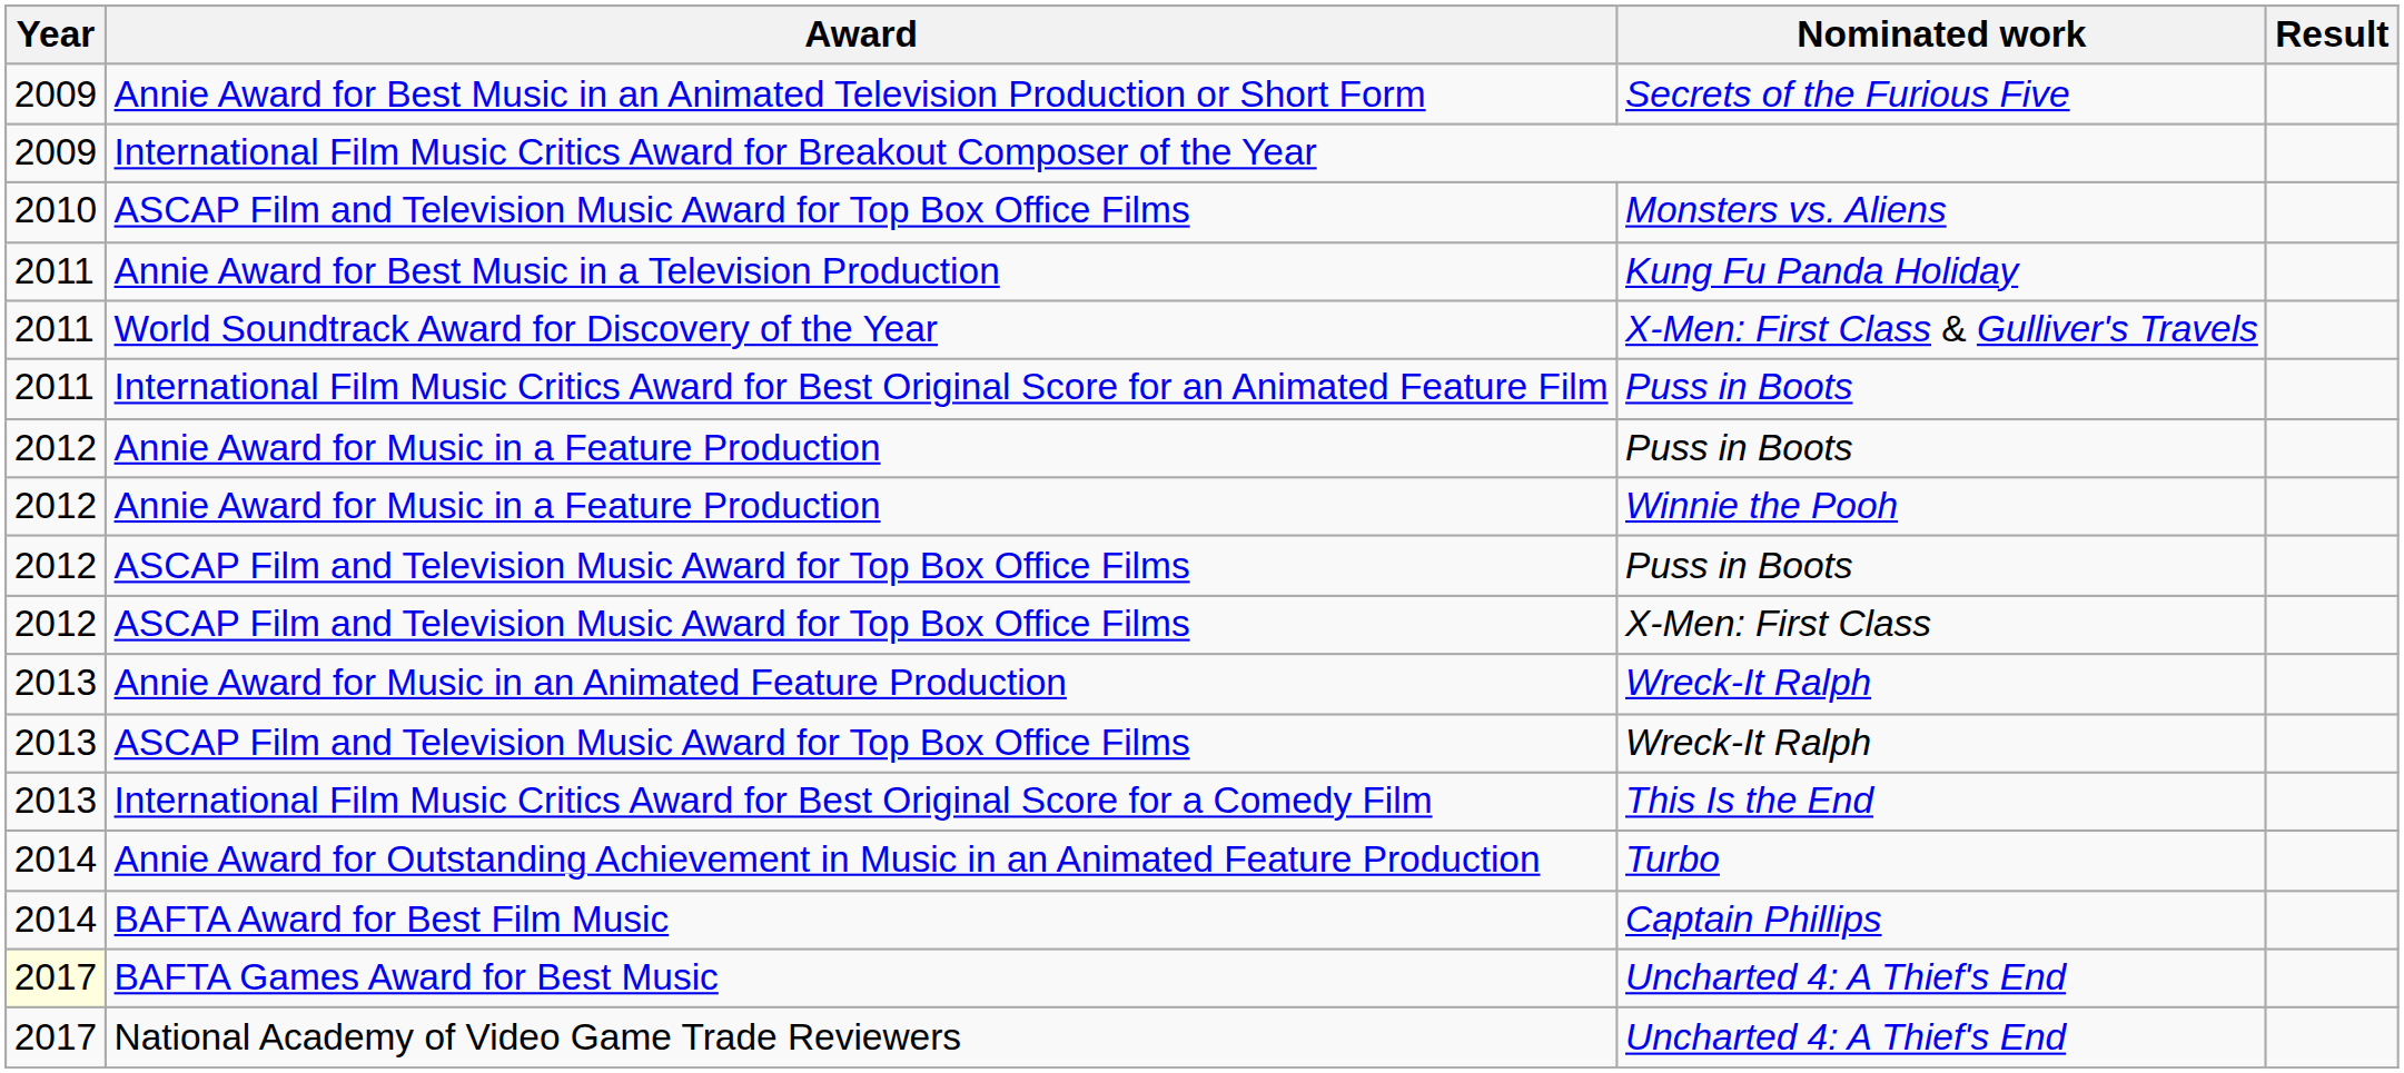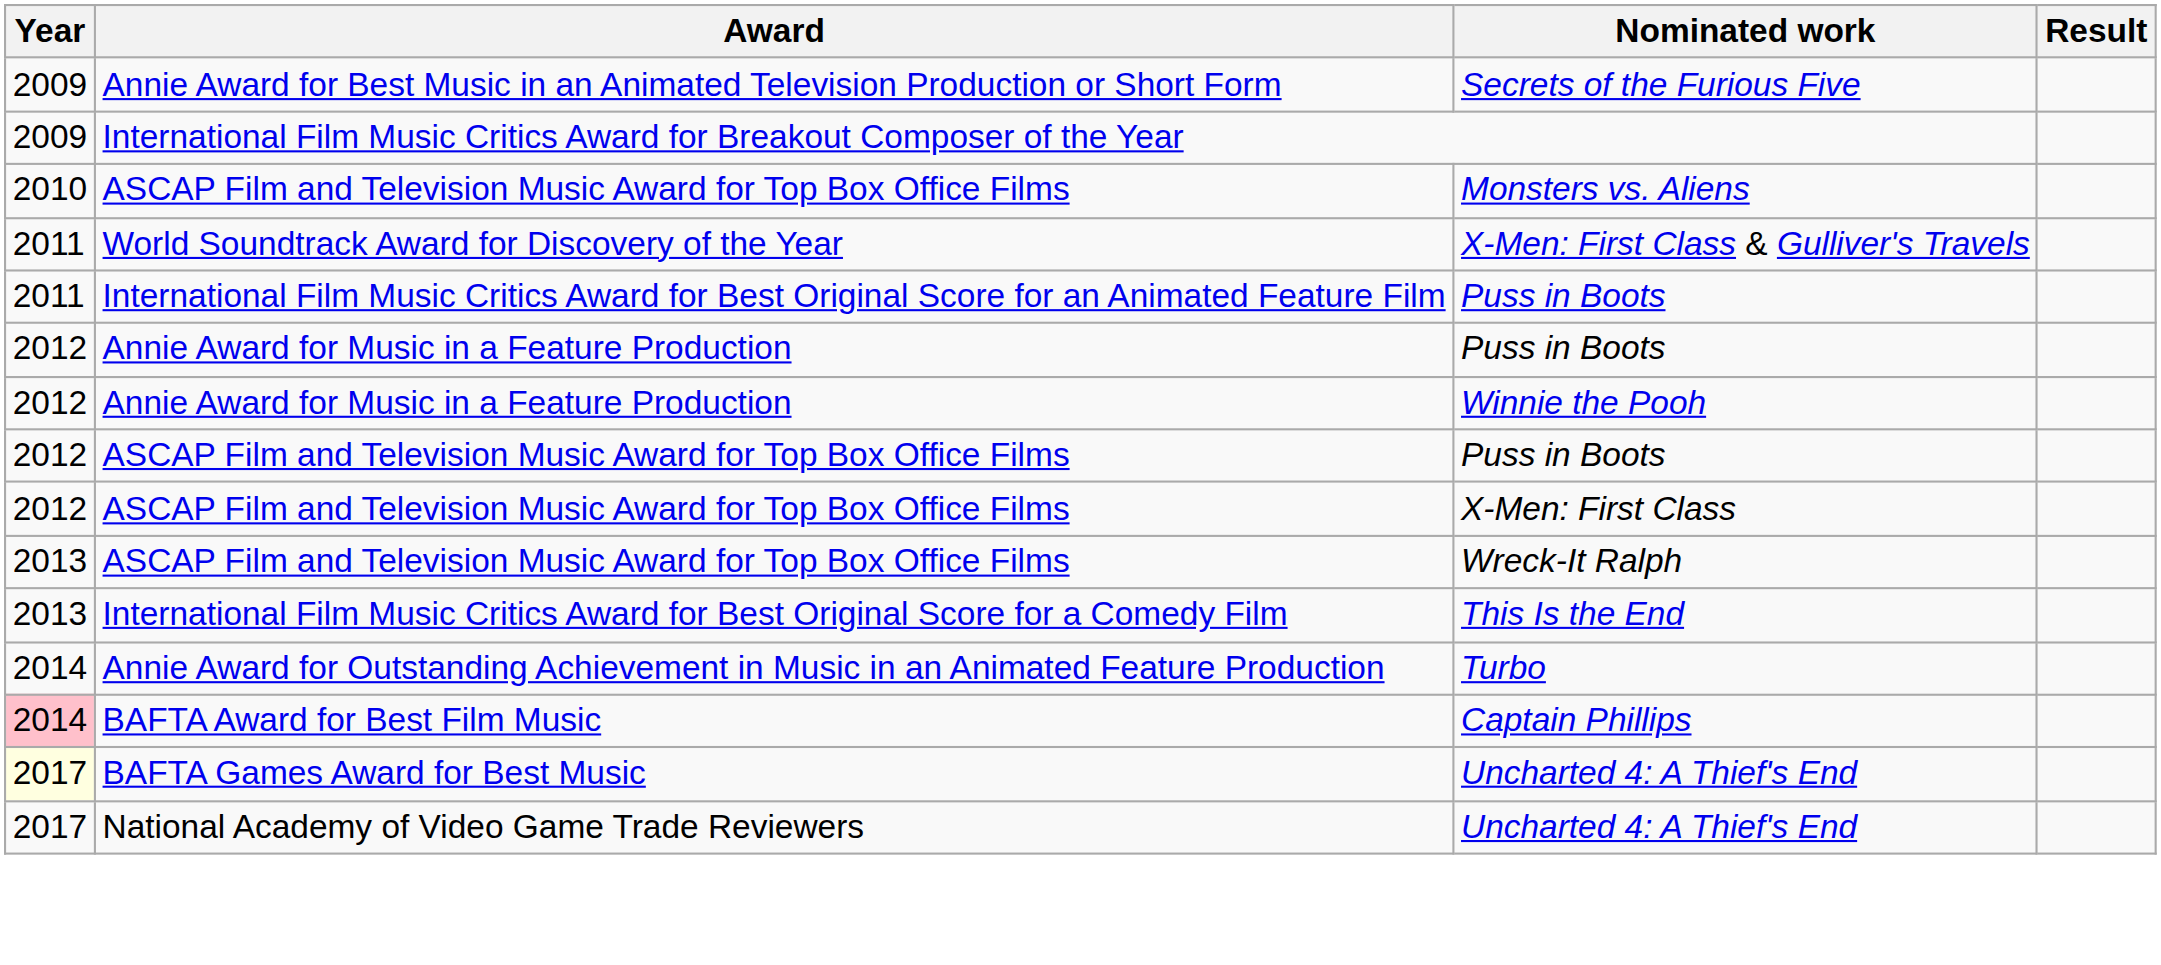- row: 2011 | Annie Award for Best Music in a Television Production | Kung Fu Panda Holiday
- row: 2013 | Annie Award for Music in an Animated Feature Production | Wreck-It Ralph
BAFTA Award for Best Film Music | Year: no background -> pink background
